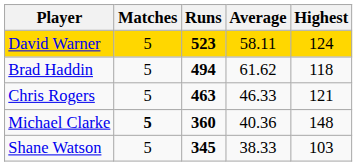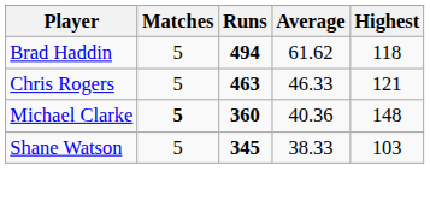- row: David Warner | 5 | 523 | 58.11 | 124
